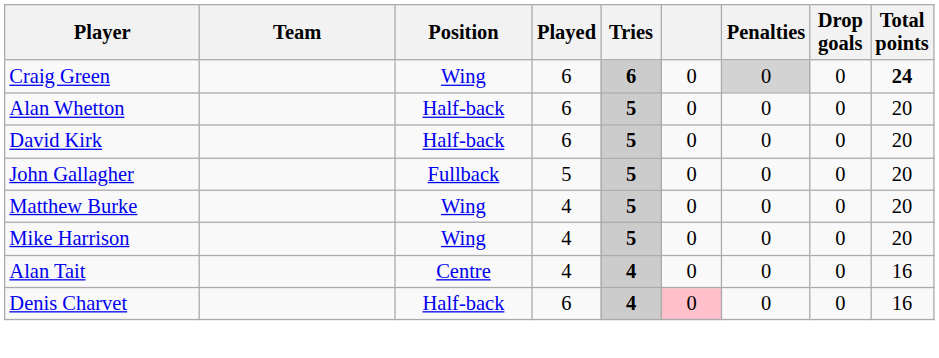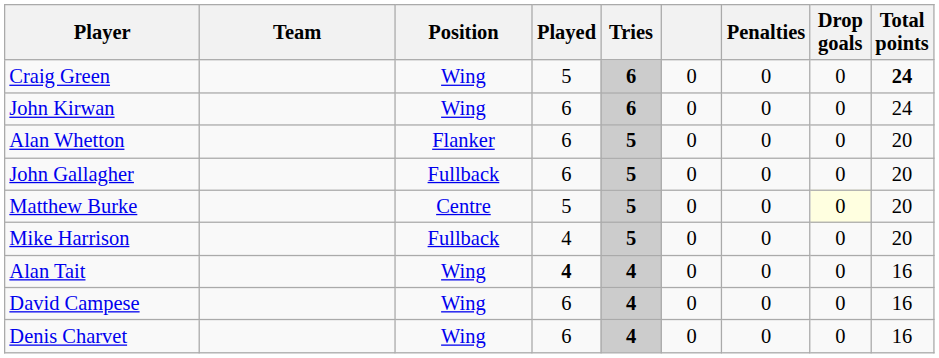Craig Green | Played: 6 -> 5
Craig Green | Penalties: lightgrey background -> no background
+ row: John Kirwan | Wing | 6 | 6 | 0 | 0 | 0 | 24
Alan Whetton | Position: Half-back -> Flanker
- row: David Kirk | Half-back | 6 | 5 | 0 | 0 | 0 | 20
John Gallagher | Played: 5 -> 6
Matthew Burke | Position: Wing -> Centre
Matthew Burke | Played: 4 -> 5
Matthew Burke | Drop goals: no background -> lightyellow background
Mike Harrison | Position: Wing -> Fullback
Alan Tait | Position: Centre -> Wing
Alan Tait | Played: normal -> bold
+ row: David Campese | Wing | 6 | 4 | 0 | 0 | 0 | 16
Denis Charvet | Position: Half-back -> Wing
Denis Charvet | column 6: pink background -> no background
